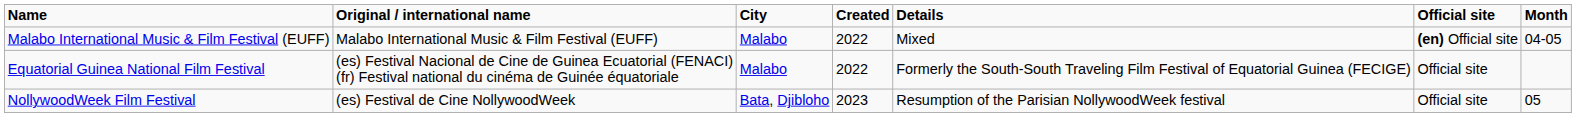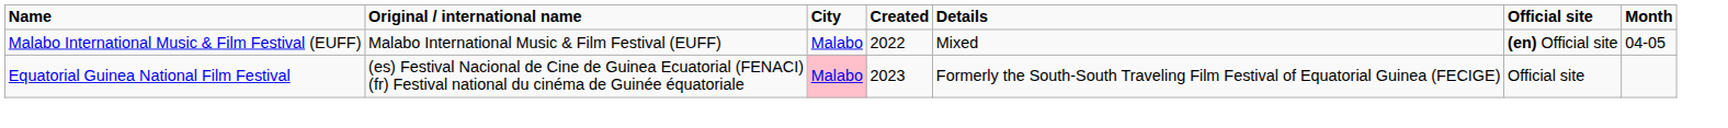Equatorial Guinea National Film Festival | City: no background -> pink background
Equatorial Guinea National Film Festival | Created: 2022 -> 2023
- row: NollywoodWeek Film Festival | (es) Festival de Cine NollywoodWeek | Bata, Djibloho | 2023 | Resumption of the Parisian NollywoodWeek festival | Official site | 05
